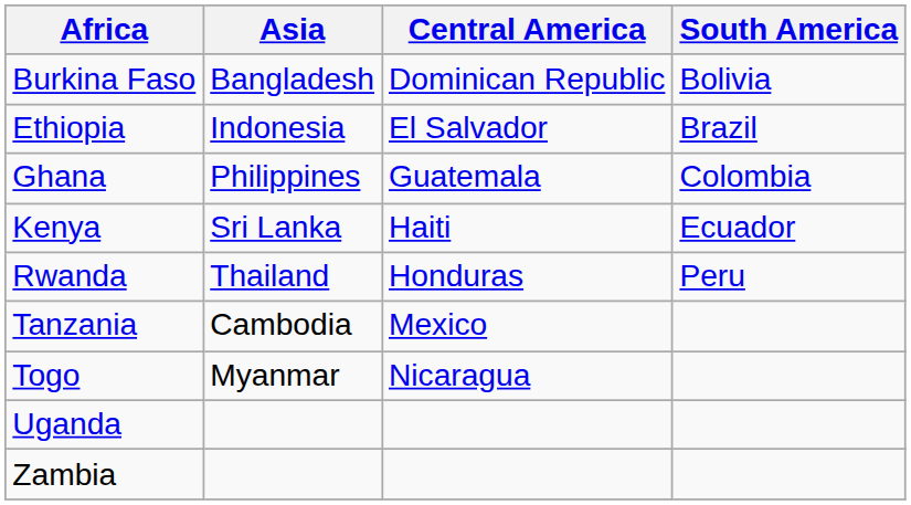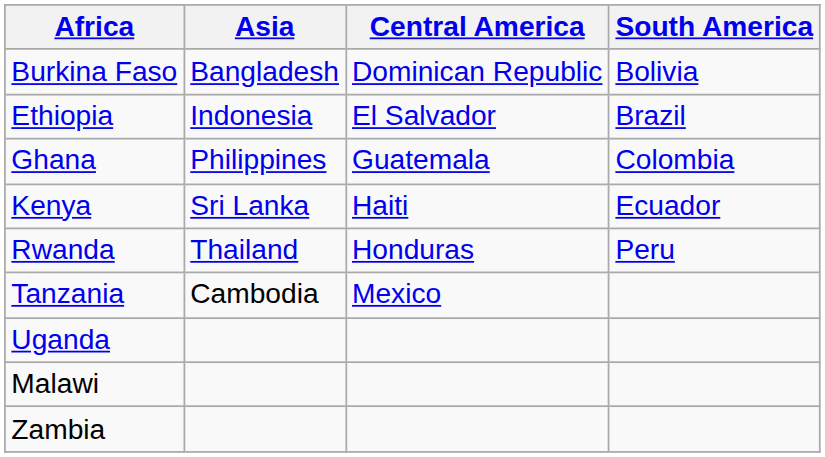- row: Togo | Myanmar | Nicaragua
+ row: Malawi
